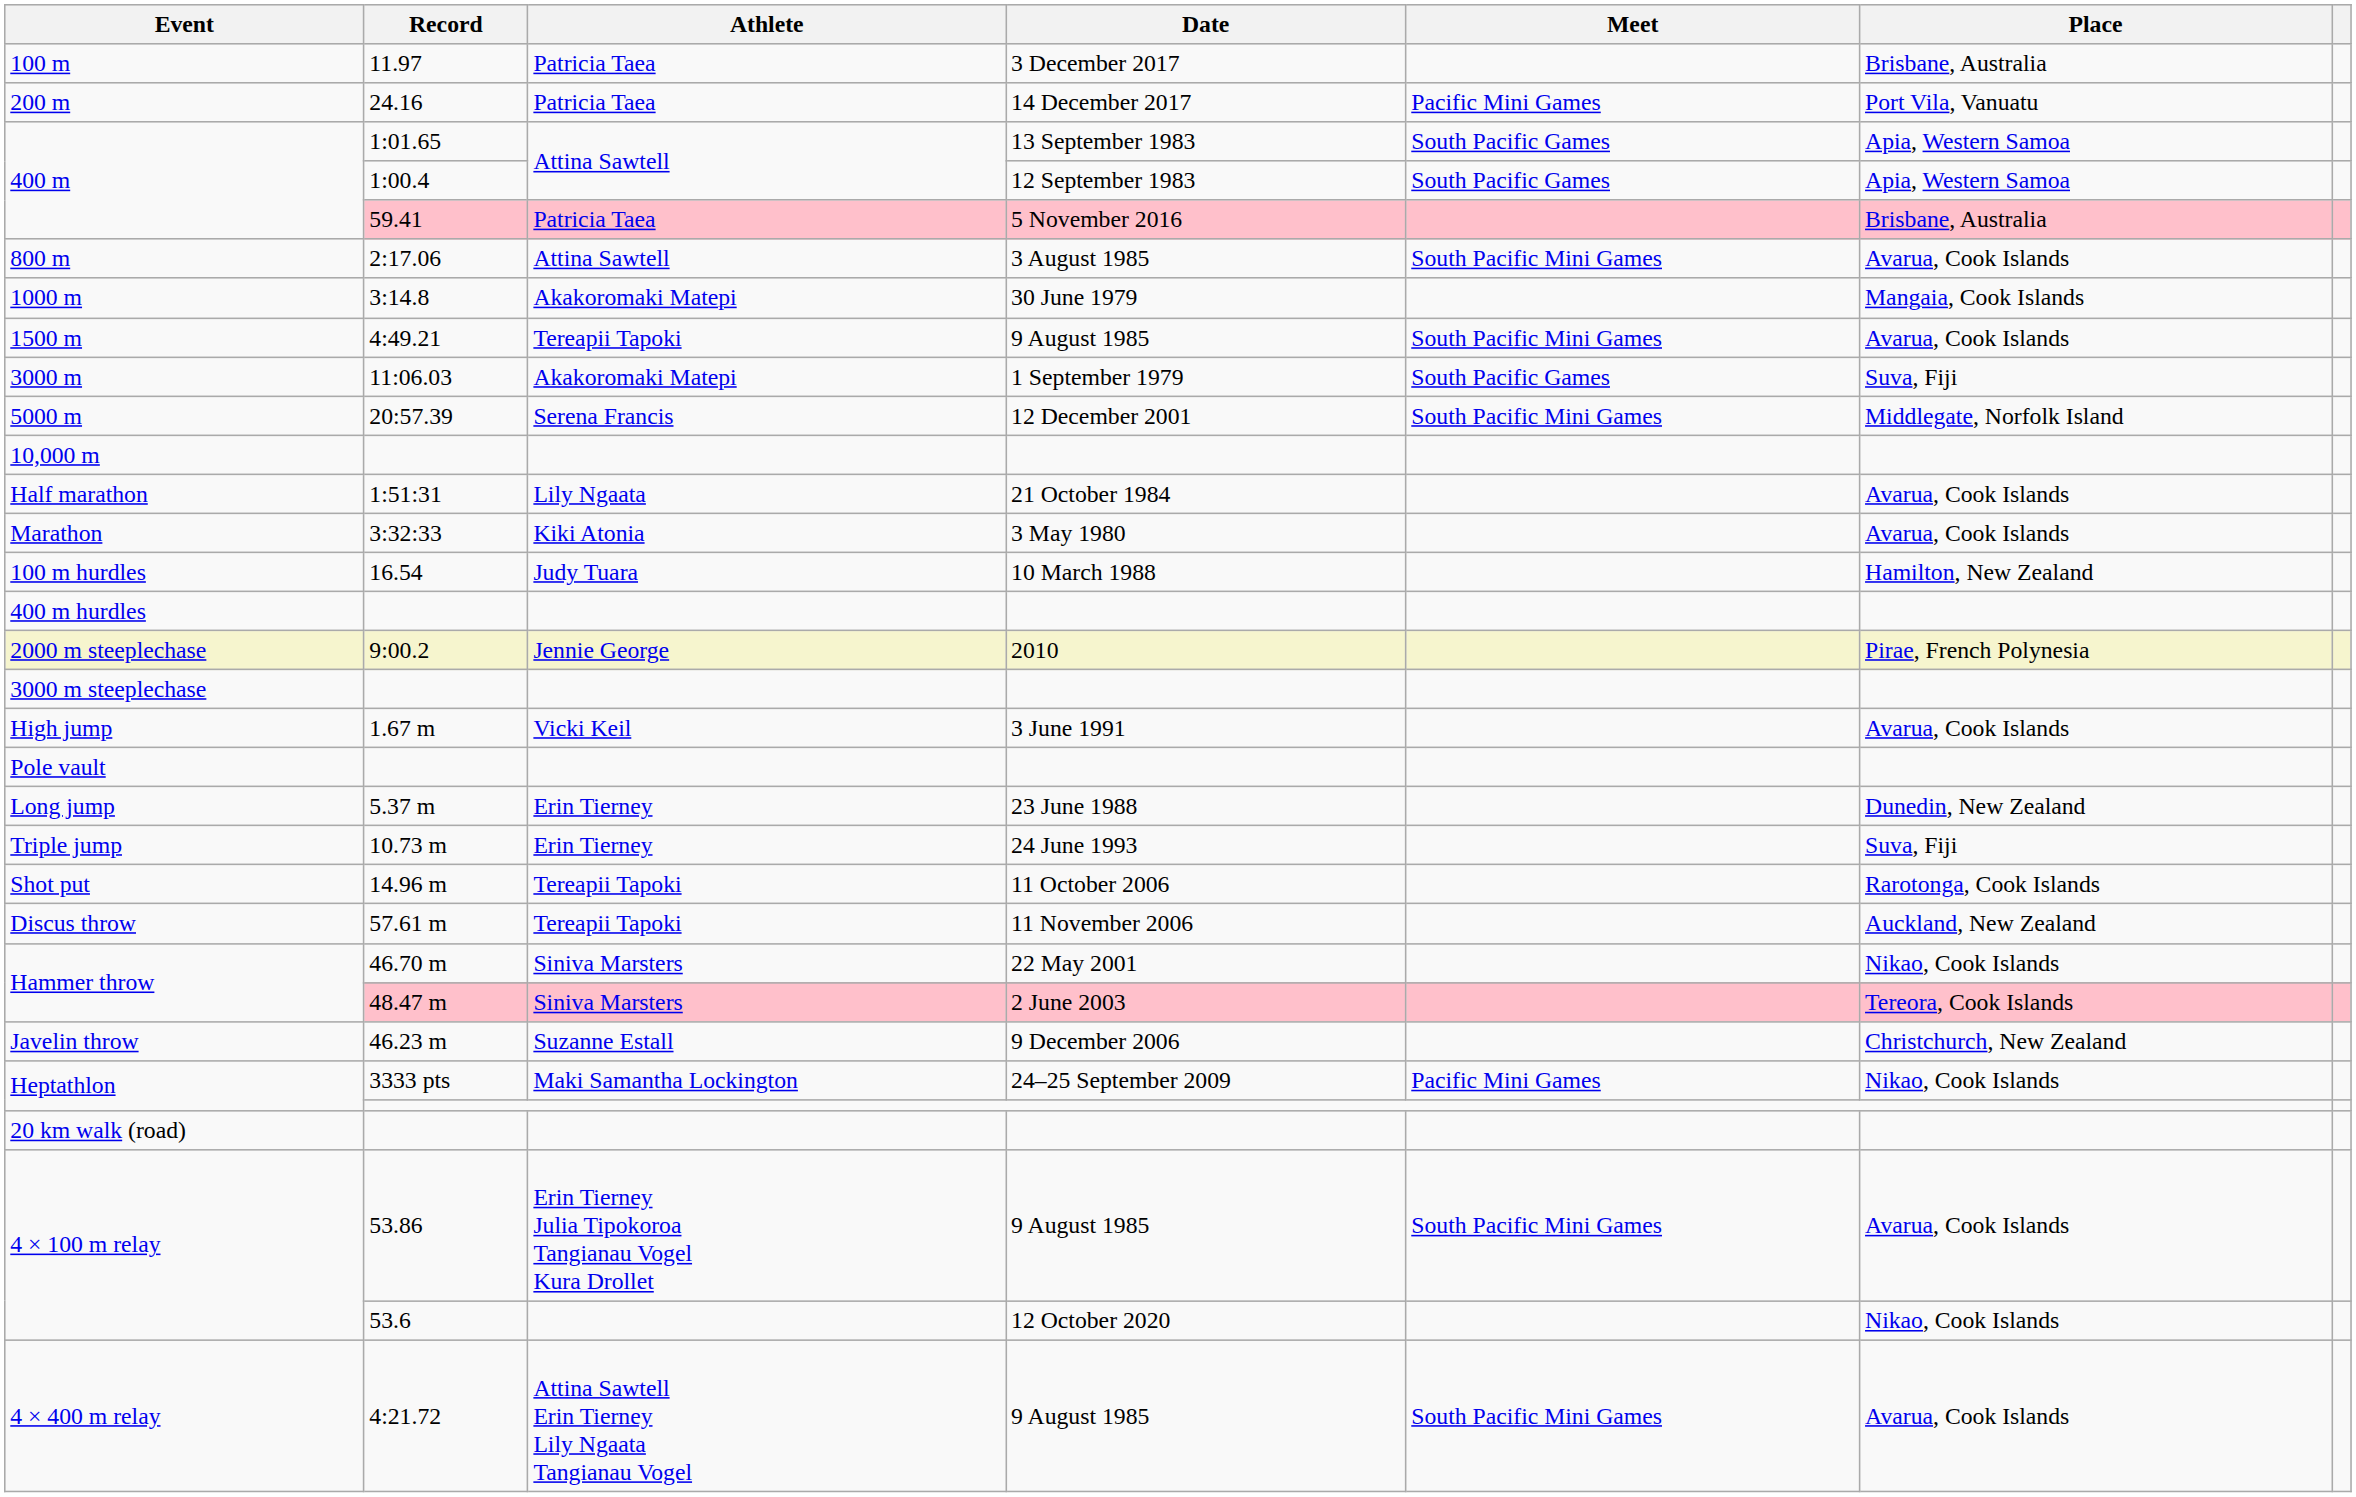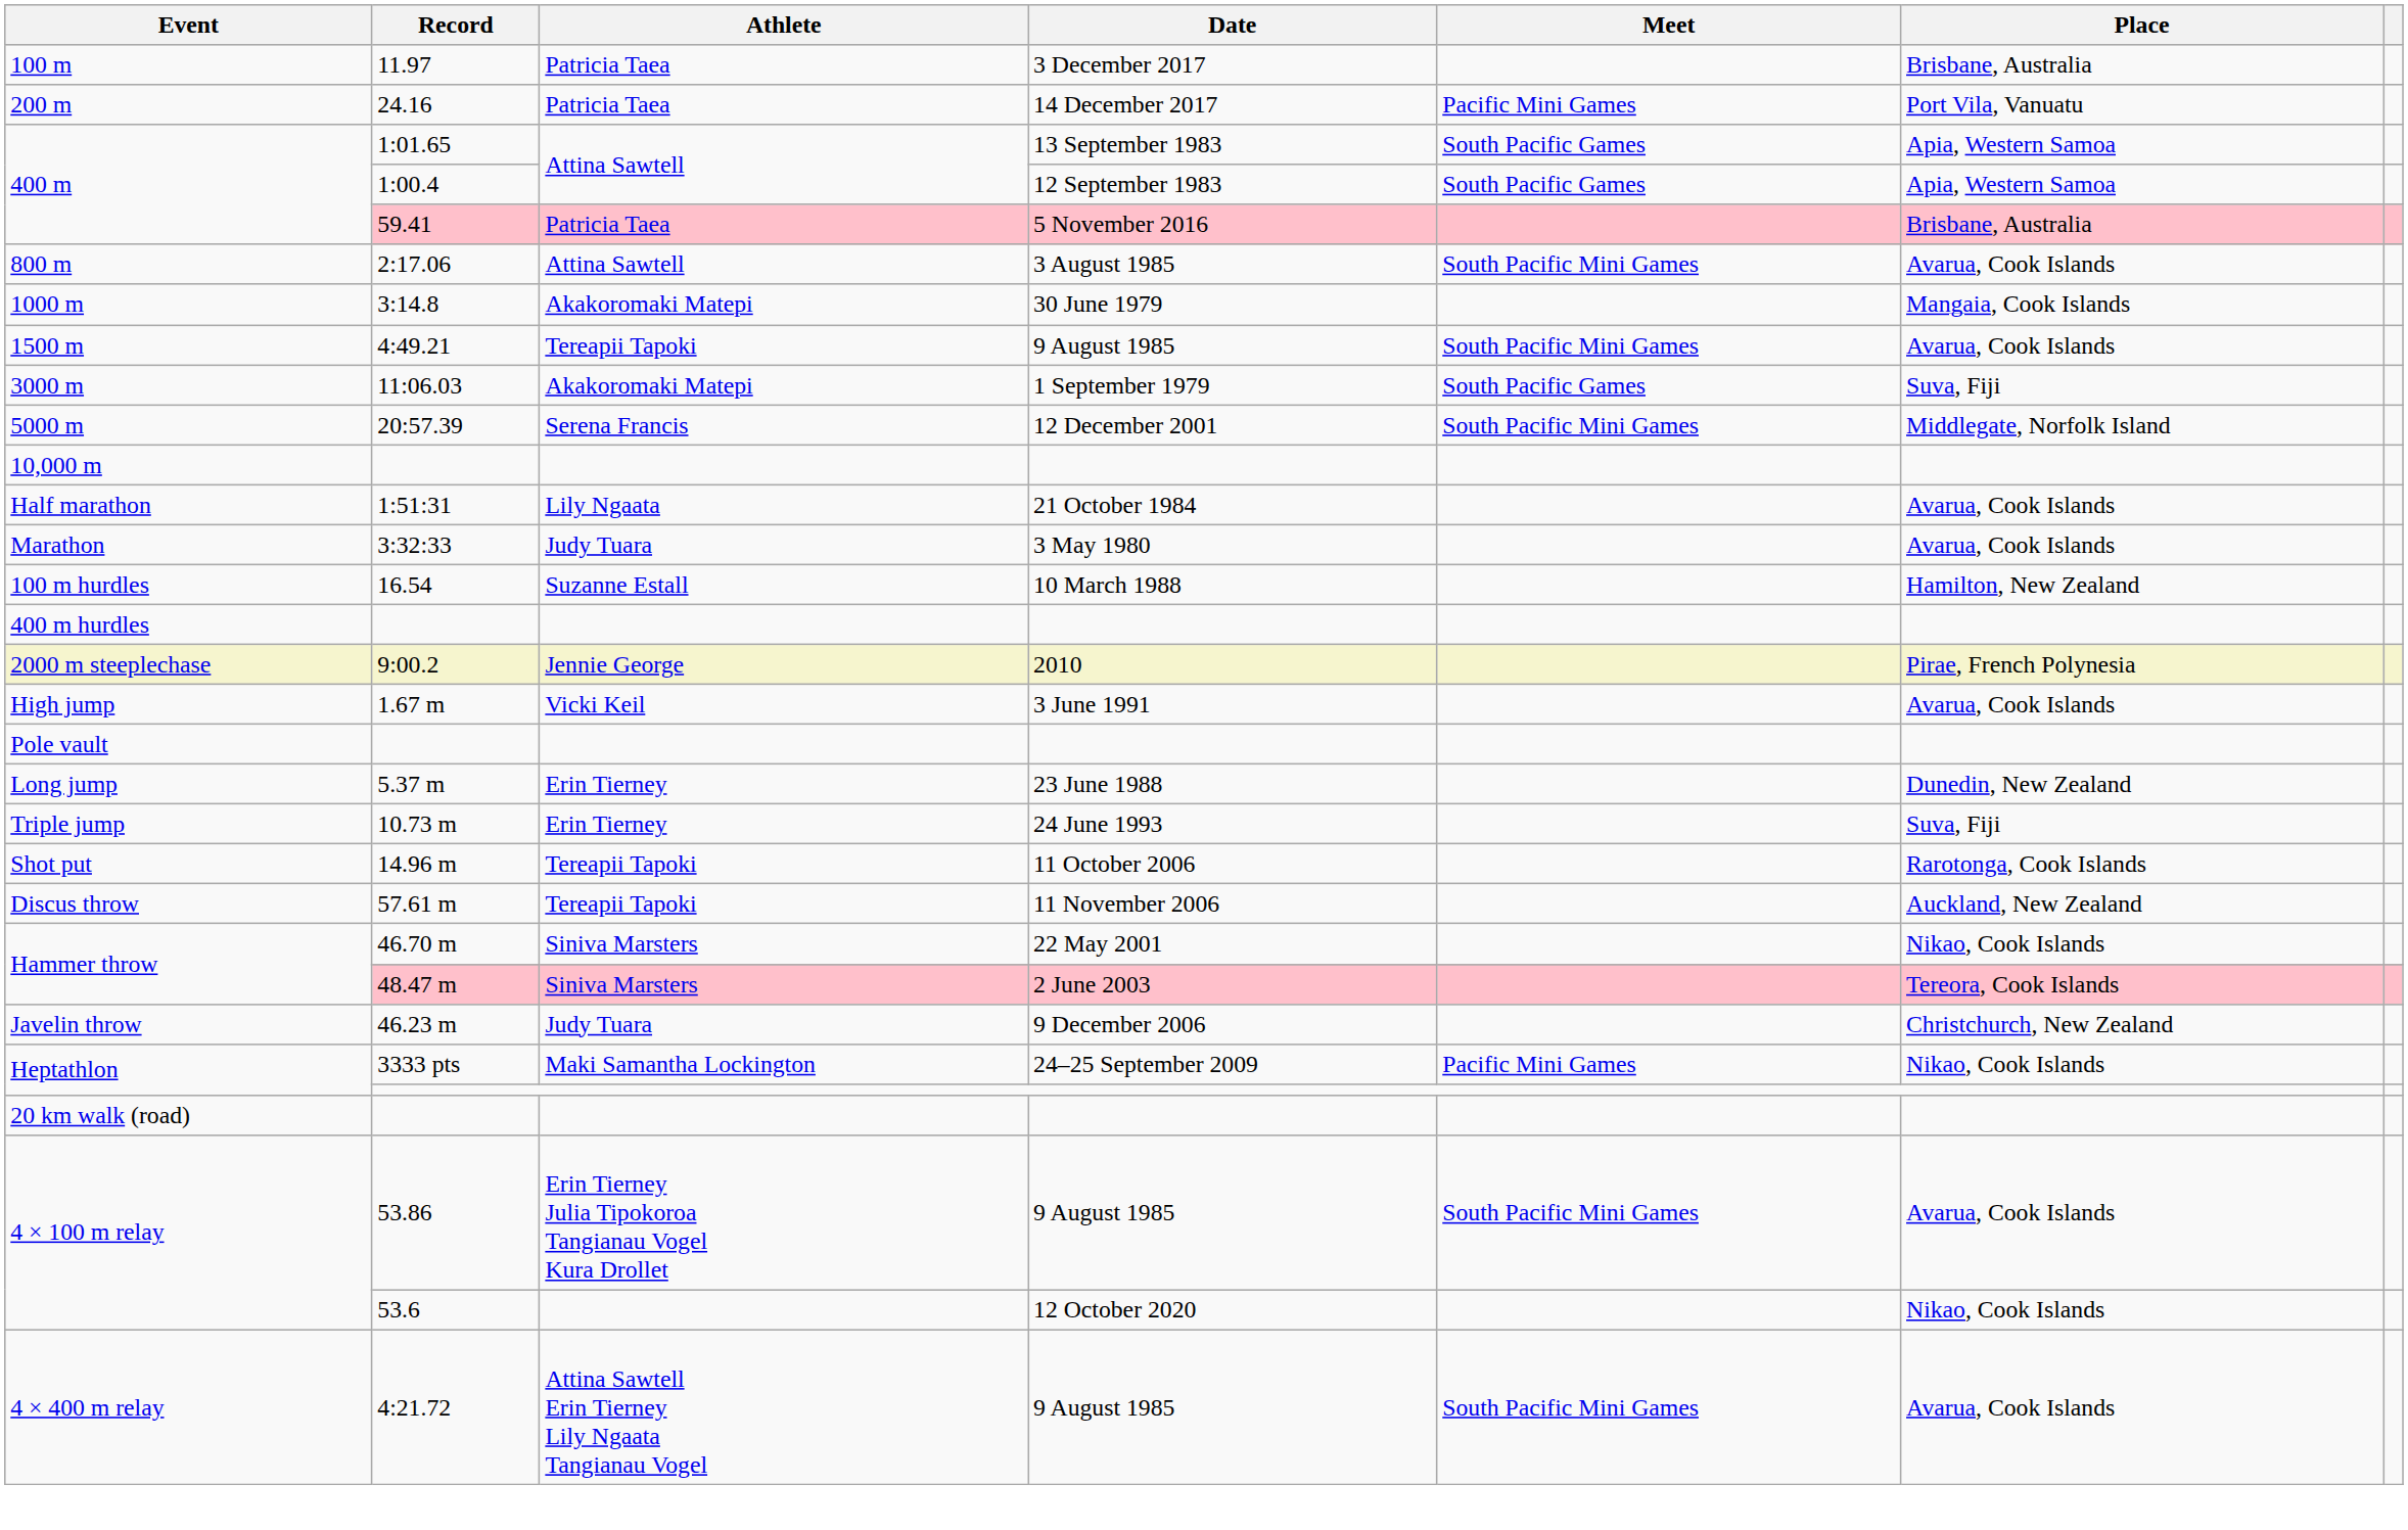Marathon | Athlete: Kiki Atonia -> Judy Tuara
100 m hurdles | Athlete: Judy Tuara -> Suzanne Estall
- row: 3000 m steeplechase
Javelin throw | Athlete: Suzanne Estall -> Judy Tuara
